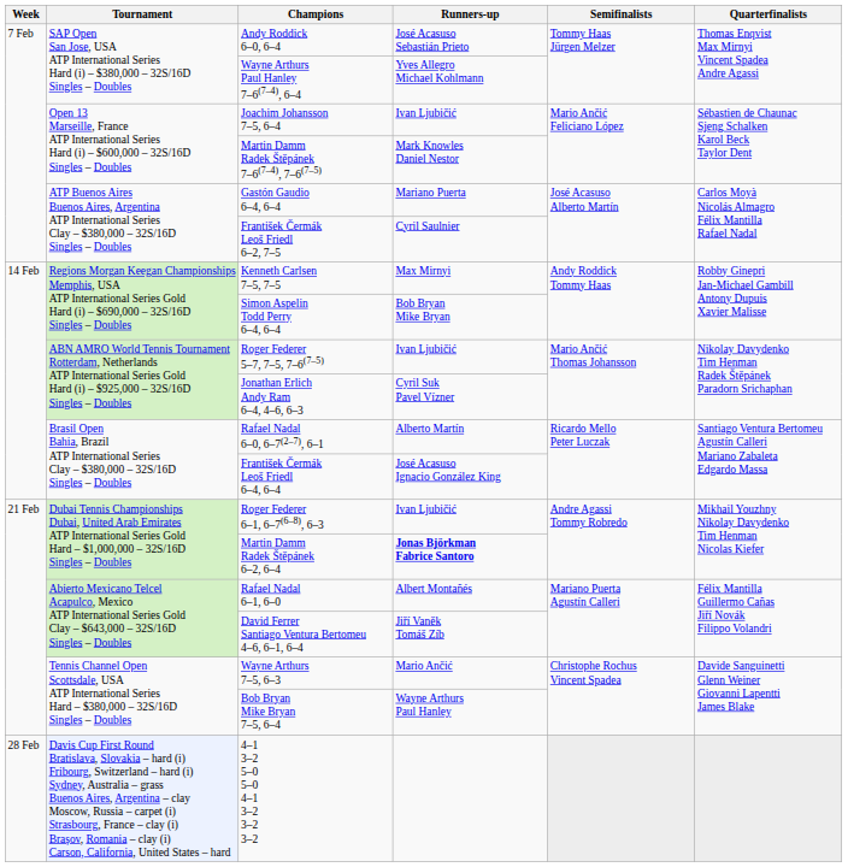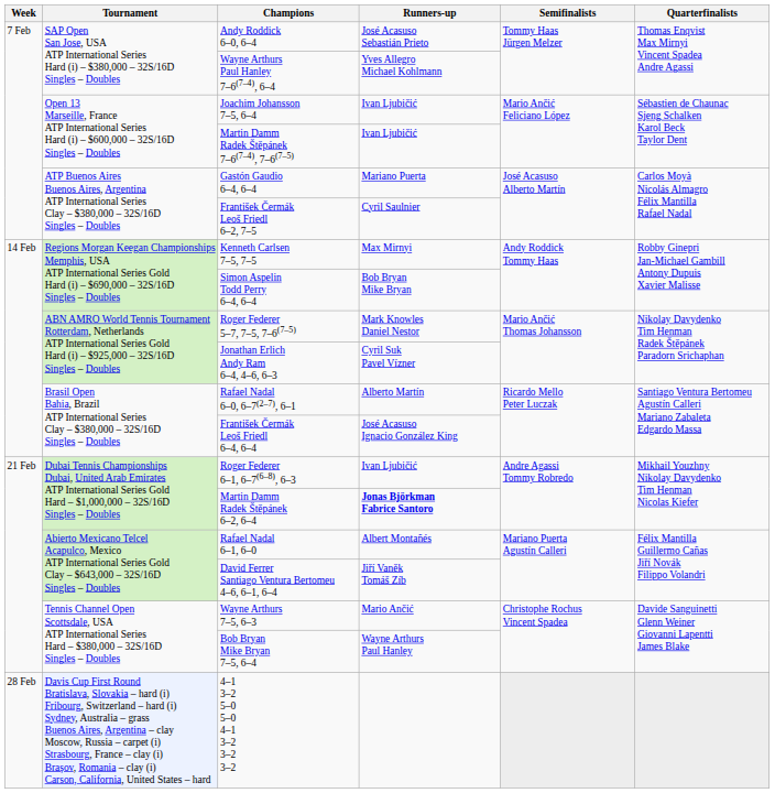Martin Damm Radek Štěpánek 7–6(7–4), 7–6(7–5) | Runners-up: Mark Knowles Daniel Nestor -> Ivan Ljubičić
Roger Federer 5–7, 7–5, 7–6(7–5) | Runners-up: Ivan Ljubičić -> Mark Knowles Daniel Nestor
